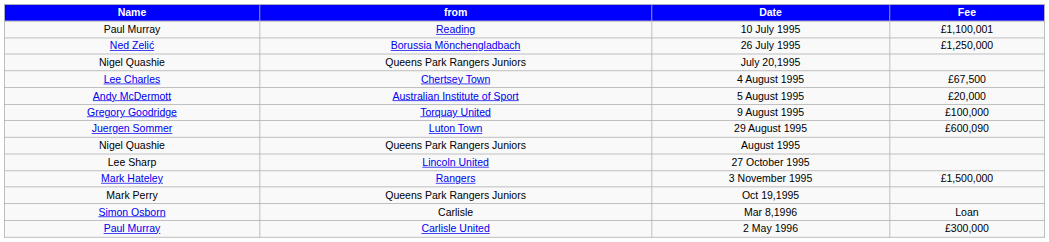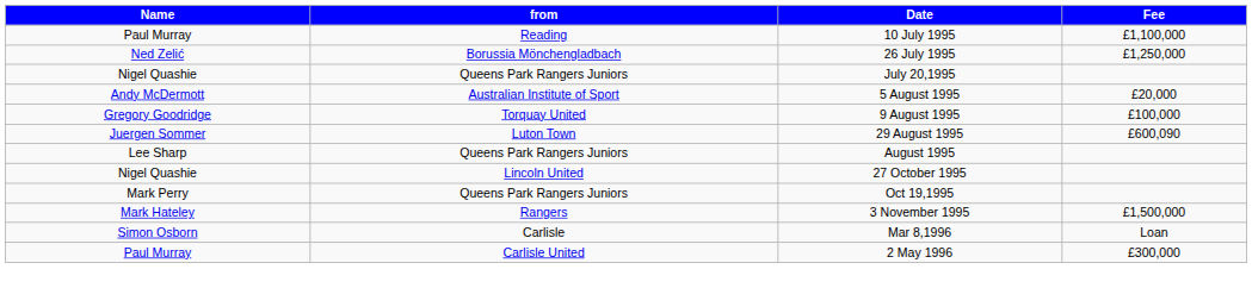10 July 1995 | Fee: £1,100,001 -> £1,100,000
- row: Lee Charles | Chertsey Town | 4 August 1995 | £67,500
August 1995 | Name: Nigel Quashie -> Lee Sharp
27 October 1995 | Name: Lee Sharp -> Nigel Quashie
rows swapped: Oct 19,1995 <-> 3 November 1995
